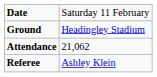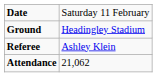rows swapped: Attendance <-> Referee
